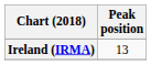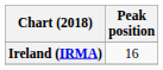Ireland (IRMA) | Peak position: 13 -> 16
